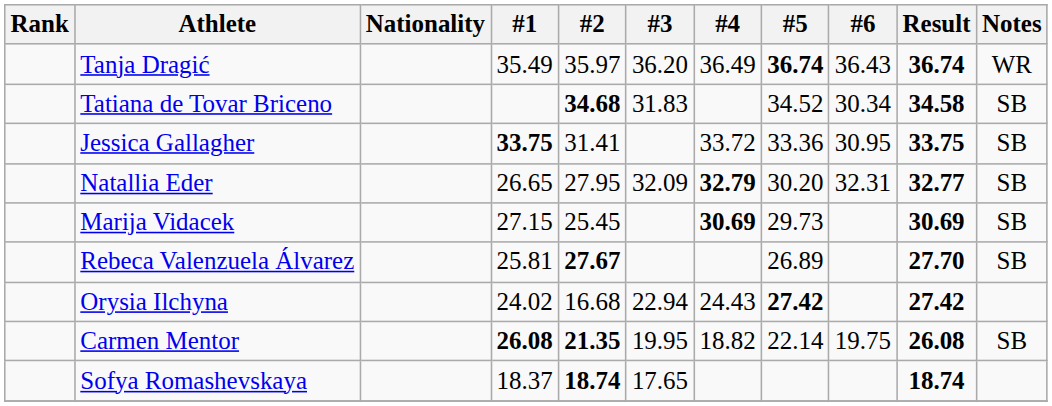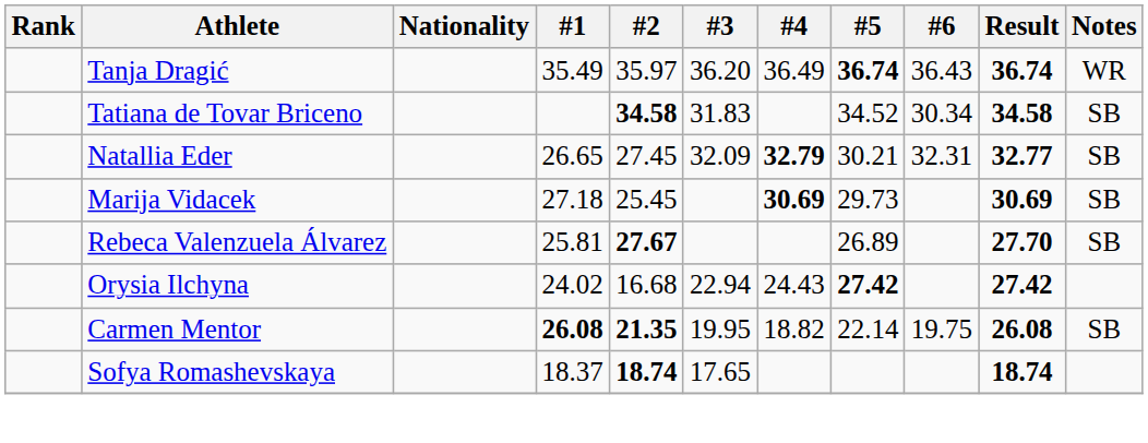Tatiana de Tovar Briceno | #2: 34.68 -> 34.58
- row: Jessica Gallagher | 33.75 | 31.41 | 33.72 | 33.36 | 30.95 | 33.75 | SB
Natallia Eder | #2: 27.95 -> 27.45
Natallia Eder | #5: 30.20 -> 30.21
Marija Vidacek | #1: 27.15 -> 27.18
